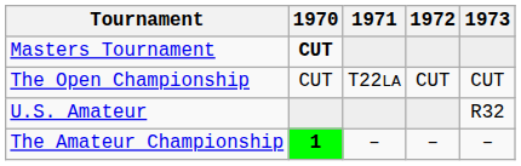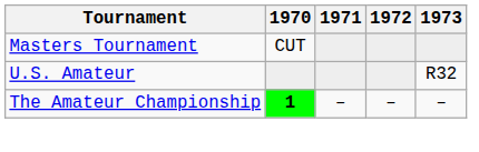Masters Tournament | 1970: bold -> normal
- row: The Open Championship | CUT | T22LA | CUT | CUT
